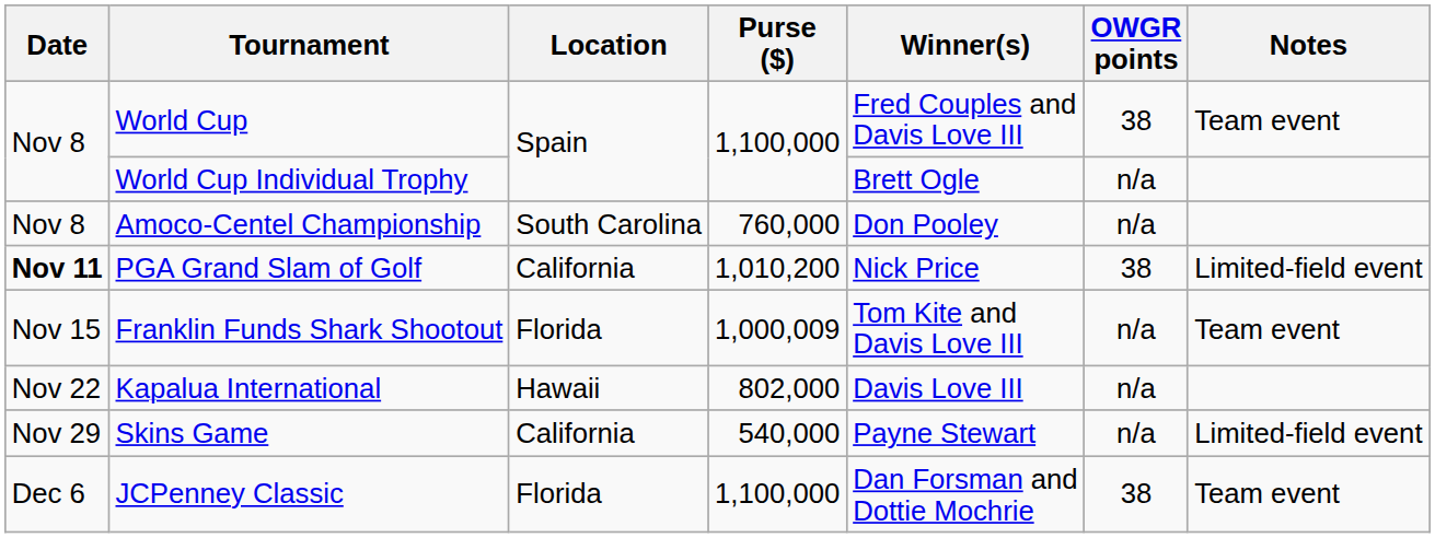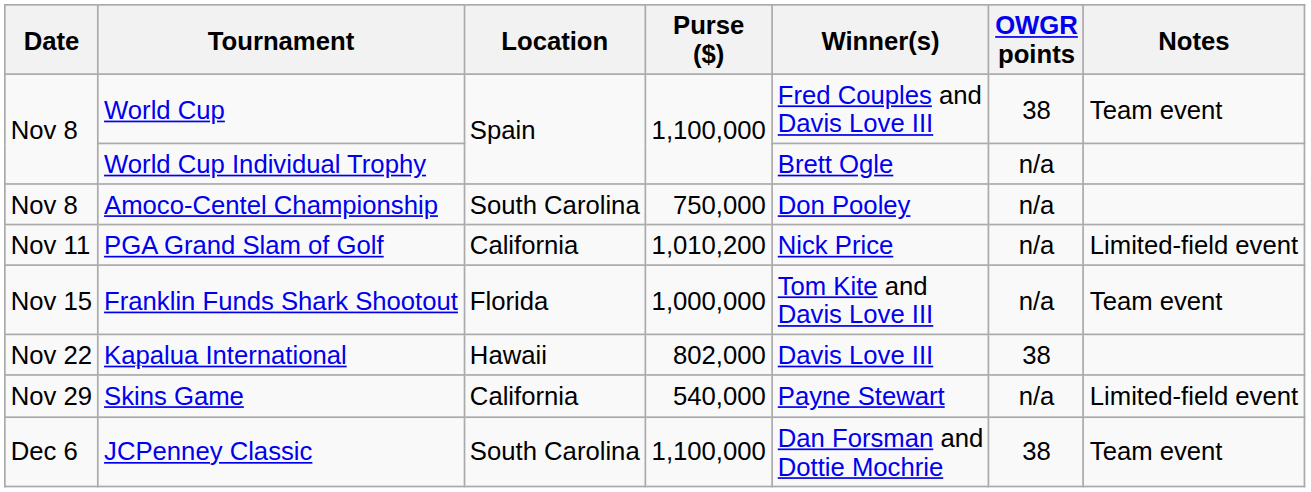Amoco-Centel Championship | Purse ($): 760,000 -> 750,000
PGA Grand Slam of Golf | Date: bold -> normal
PGA Grand Slam of Golf | OWGR points: 38 -> n/a
Franklin Funds Shark Shootout | Purse ($): 1,000,009 -> 1,000,000
Kapalua International | OWGR points: n/a -> 38
JCPenney Classic | Location: Florida -> South Carolina
